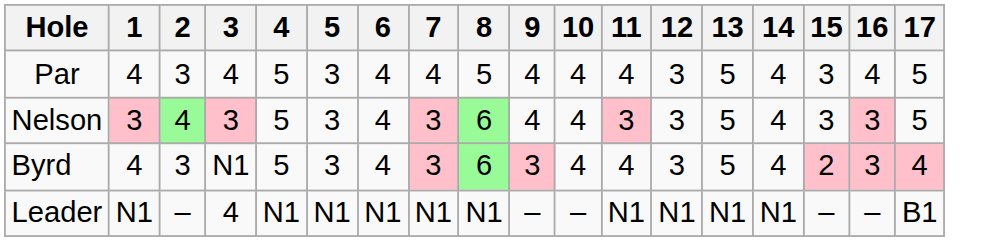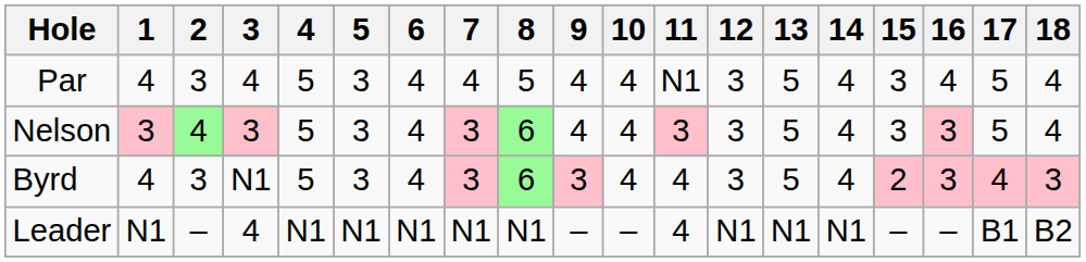+ column: 18 | 4 | 4 | 3 | B2
Par | 11: 4 -> N1
Leader | 11: N1 -> 4
